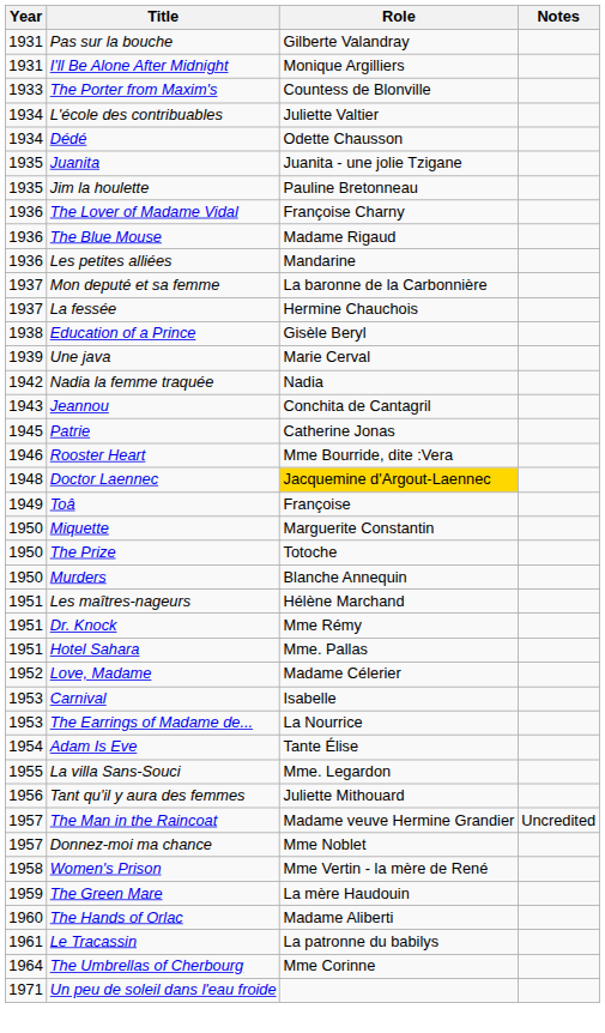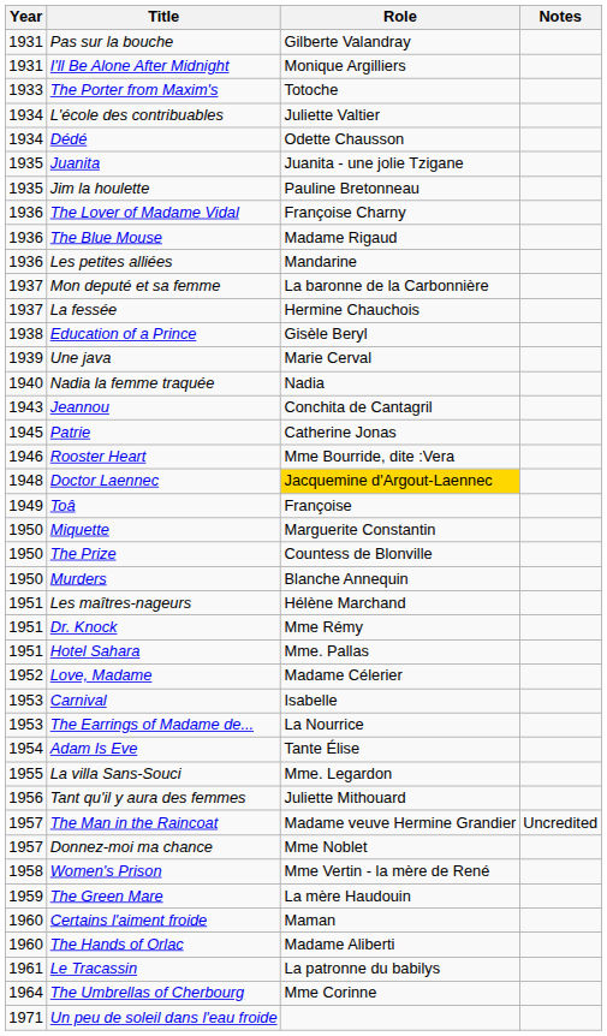The Porter from Maxim's | Role: Countess de Blonville -> Totoche
Nadia la femme traquée | Year: 1942 -> 1940
The Prize | Role: Totoche -> Countess de Blonville
+ row: 1960 | Certains l'aiment froide | Maman
